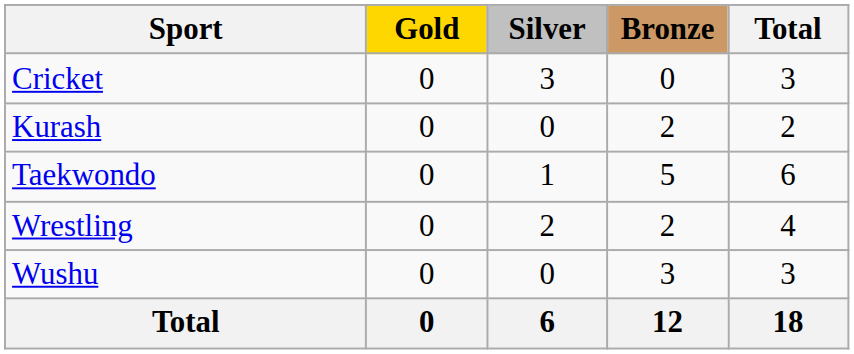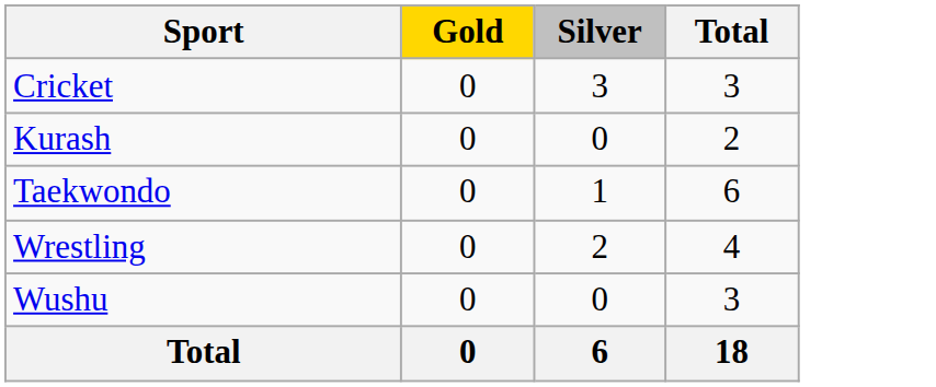- column: Bronze | 0 | 2 | 5 | 2 | 3 | 12
